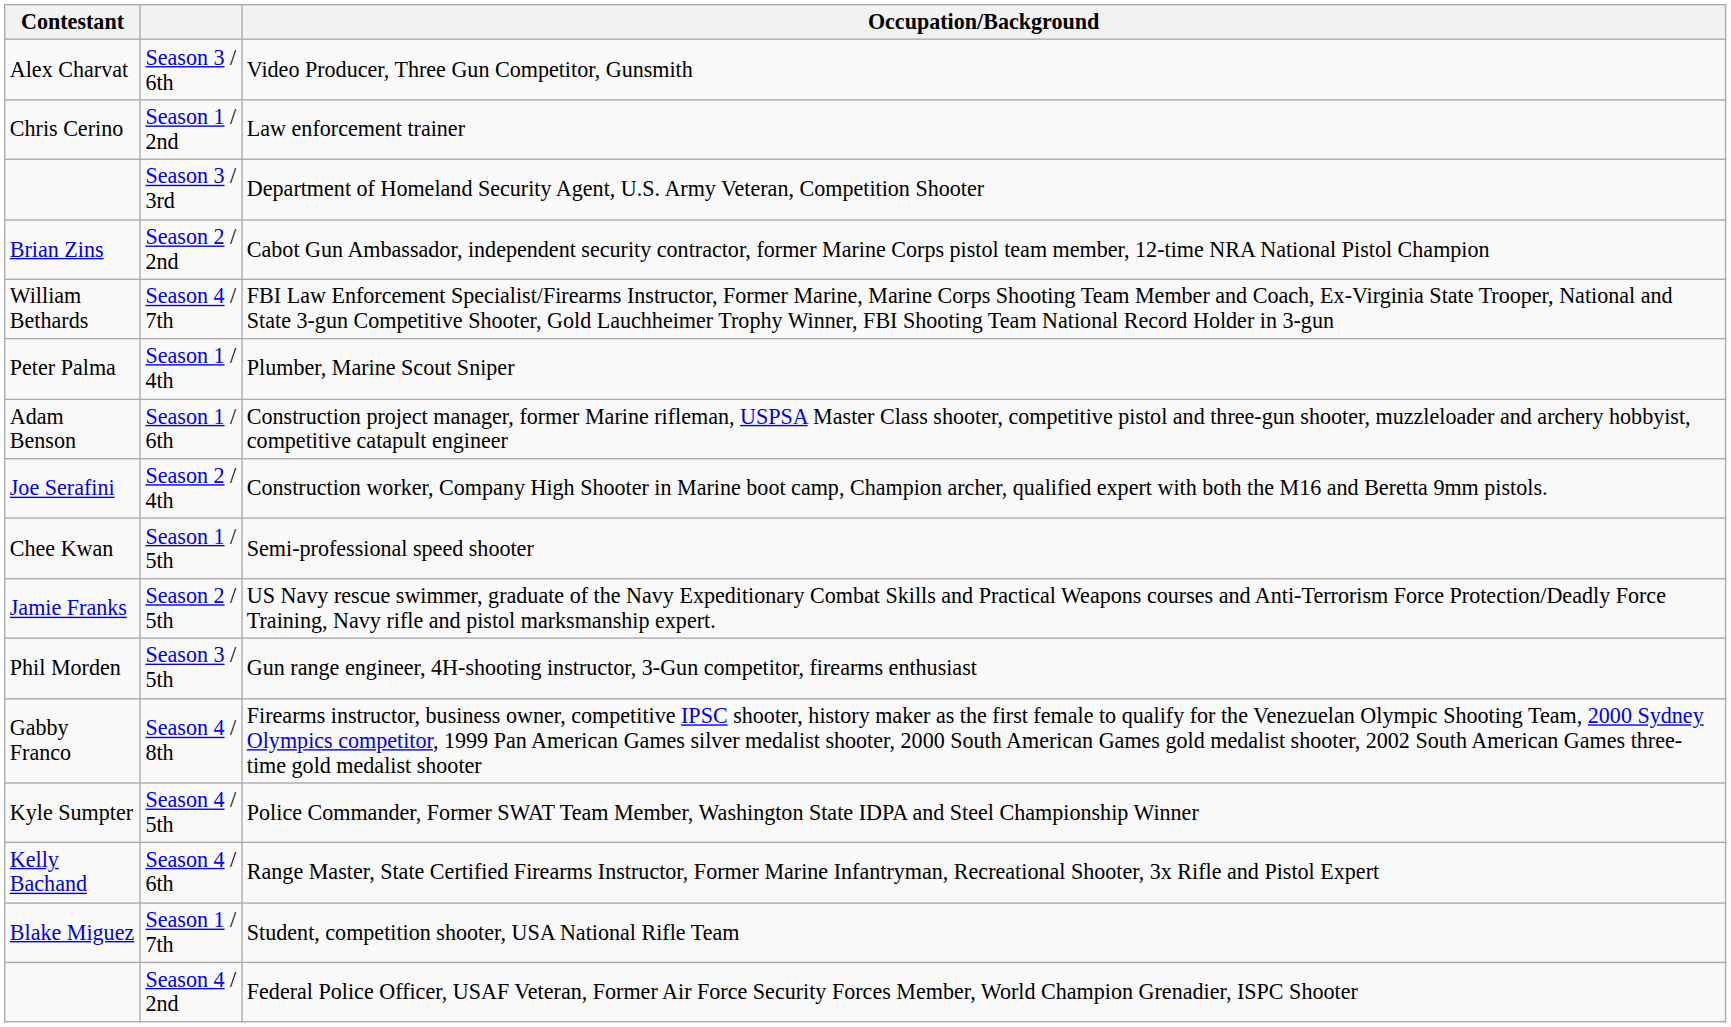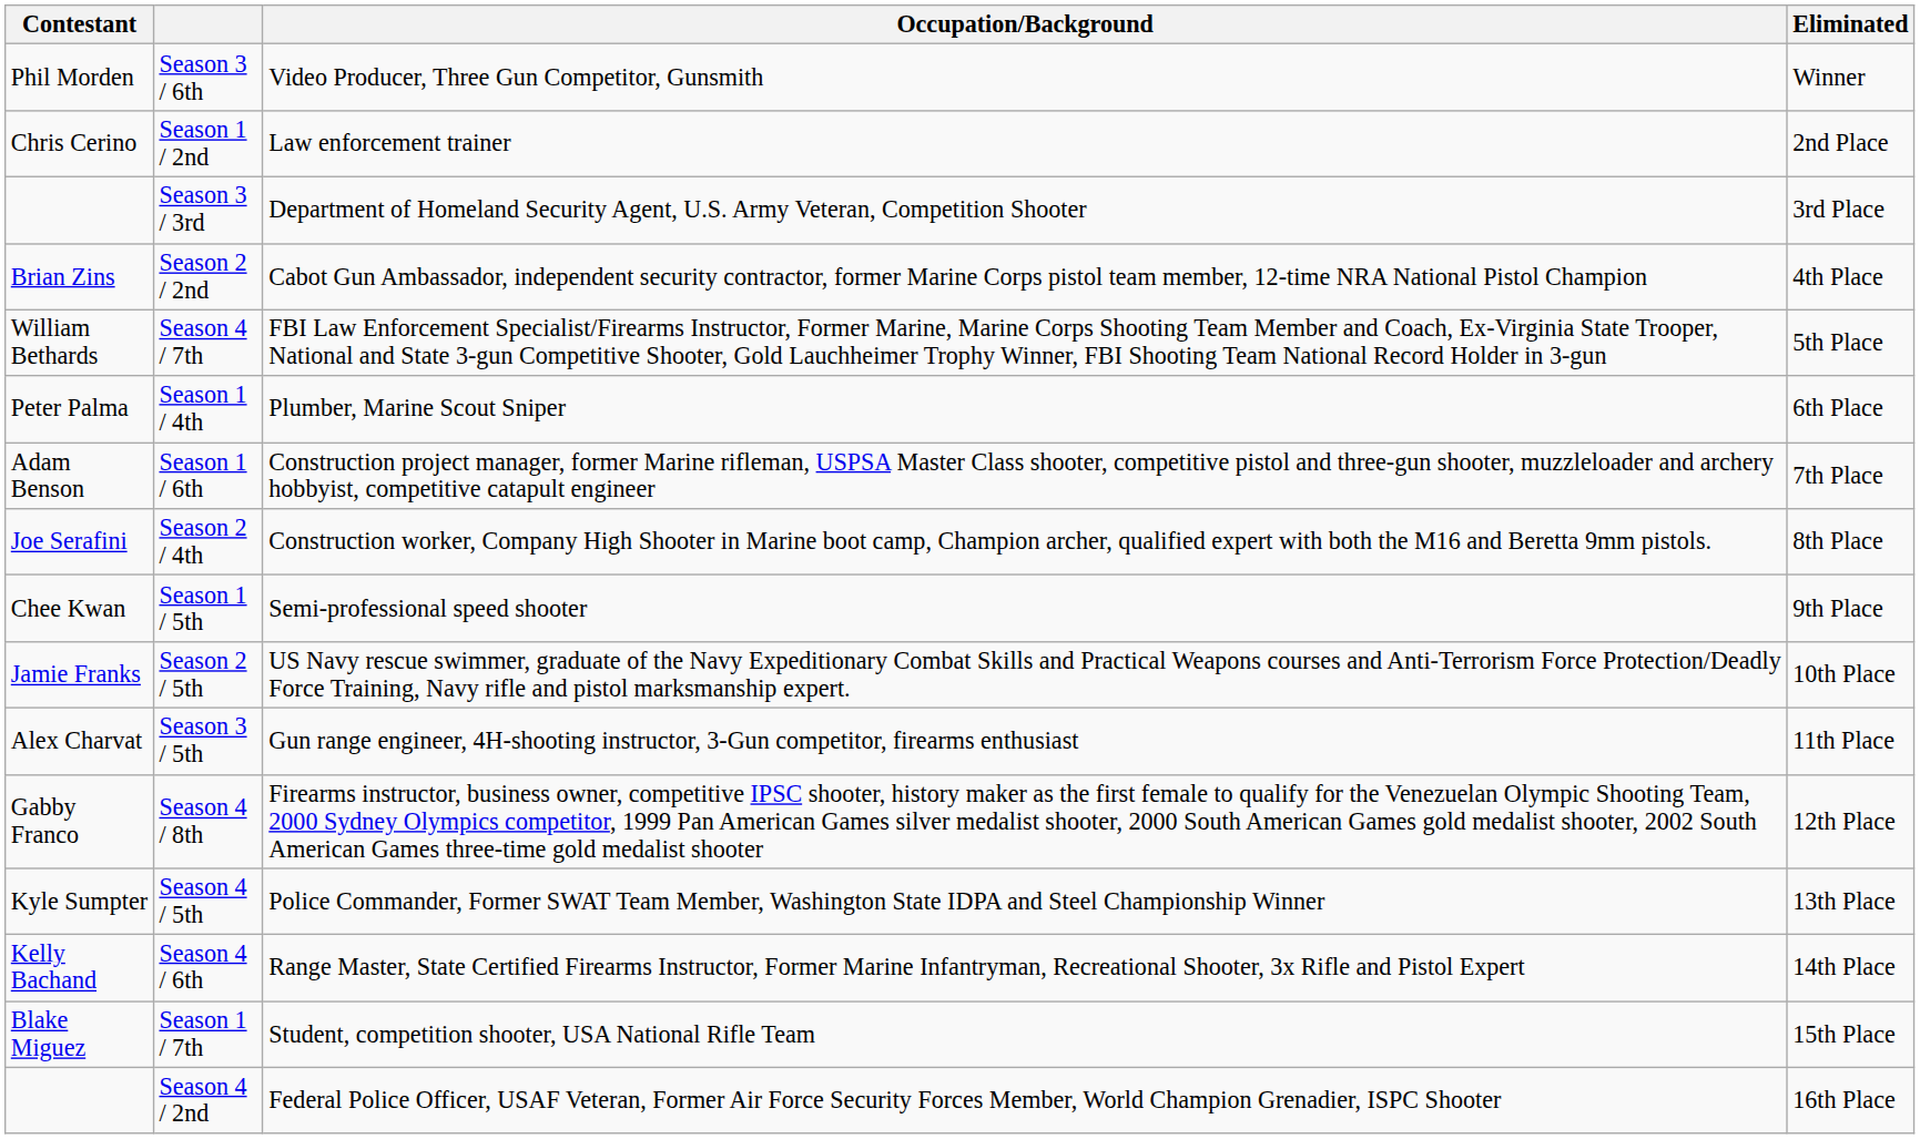+ column: Eliminated | Winner | 2nd Place | 3rd Place | 4th Place | 5th Place | 6th Place | 7th Place | 8th Place | 9th Place | 10th Place | 11th Place | 12th Place | 13th Place | 14th Place | 15th Place | 16th Place
Season 3 / 6th | Contestant: Alex Charvat -> Phil Morden
Season 3 / 5th | Contestant: Phil Morden -> Alex Charvat
